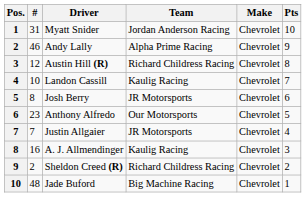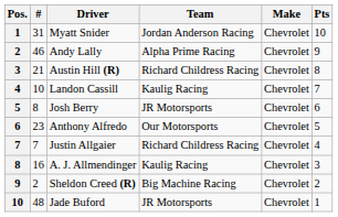Austin Hill (R) | #: 12 -> 21
Justin Allgaier | Team: JR Motorsports -> Richard Childress Racing
Sheldon Creed (R) | Team: Richard Childress Racing -> Big Machine Racing
Jade Buford | Team: Big Machine Racing -> JR Motorsports
